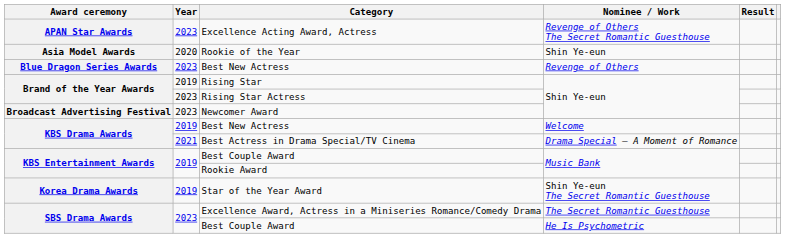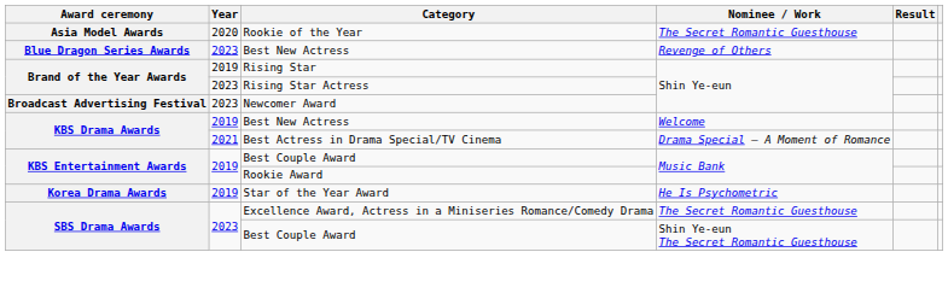- row: APAN Star Awards | 2023 | Excellence Acting Award, Actress | Revenge of Others The Secret Romantic Guesthouse
Rookie of the Year | Nominee / Work: Shin Ye-eun -> The Secret Romantic Guesthouse
Star of the Year Award | Nominee / Work: Shin Ye-eun The Secret Romantic Guesthouse -> He Is Psychometric
SBS Drama Awards / Best Couple Award | Nominee / Work: He Is Psychometric -> Shin Ye-eun The Secret Romantic Guesthouse
